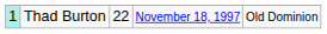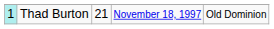Thad Burton | column 3: 22 -> 21
